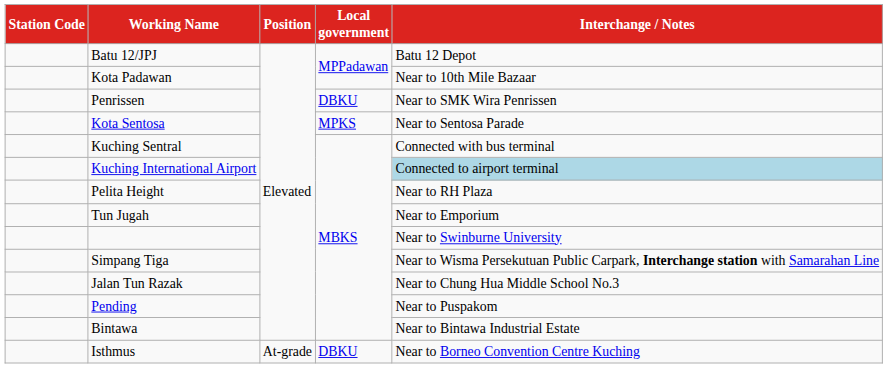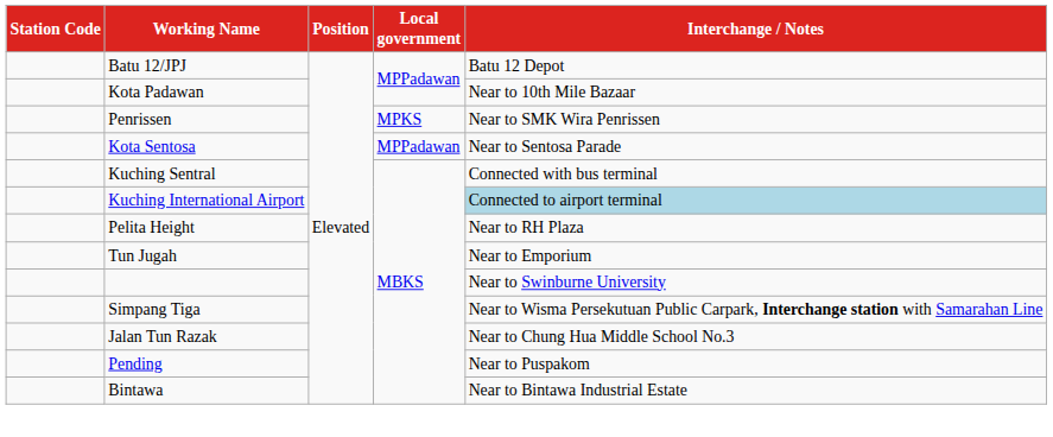Penrissen | Local government: DBKU -> MPKS
Kota Sentosa | Local government: MPKS -> MPPadawan
- row: Isthmus | At-grade | DBKU | Near to Borneo Convention Centre Kuching
